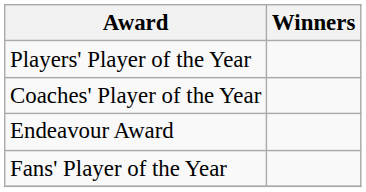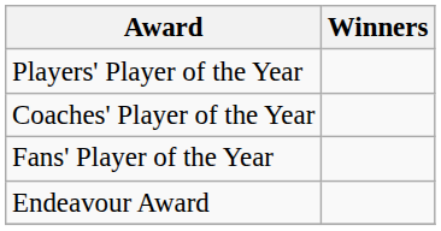rows swapped: Fans' Player of the Year <-> Endeavour Award
